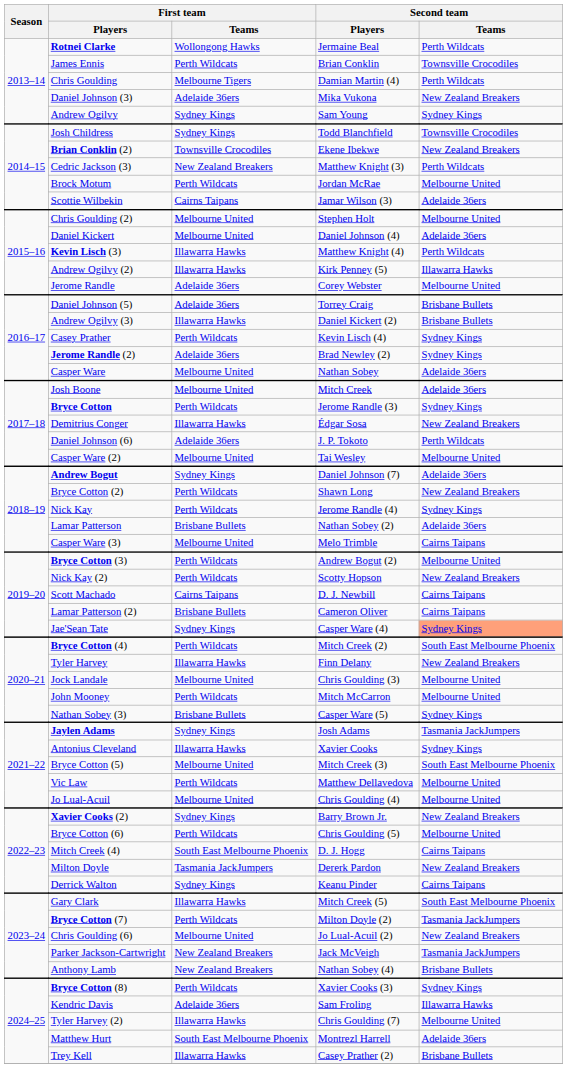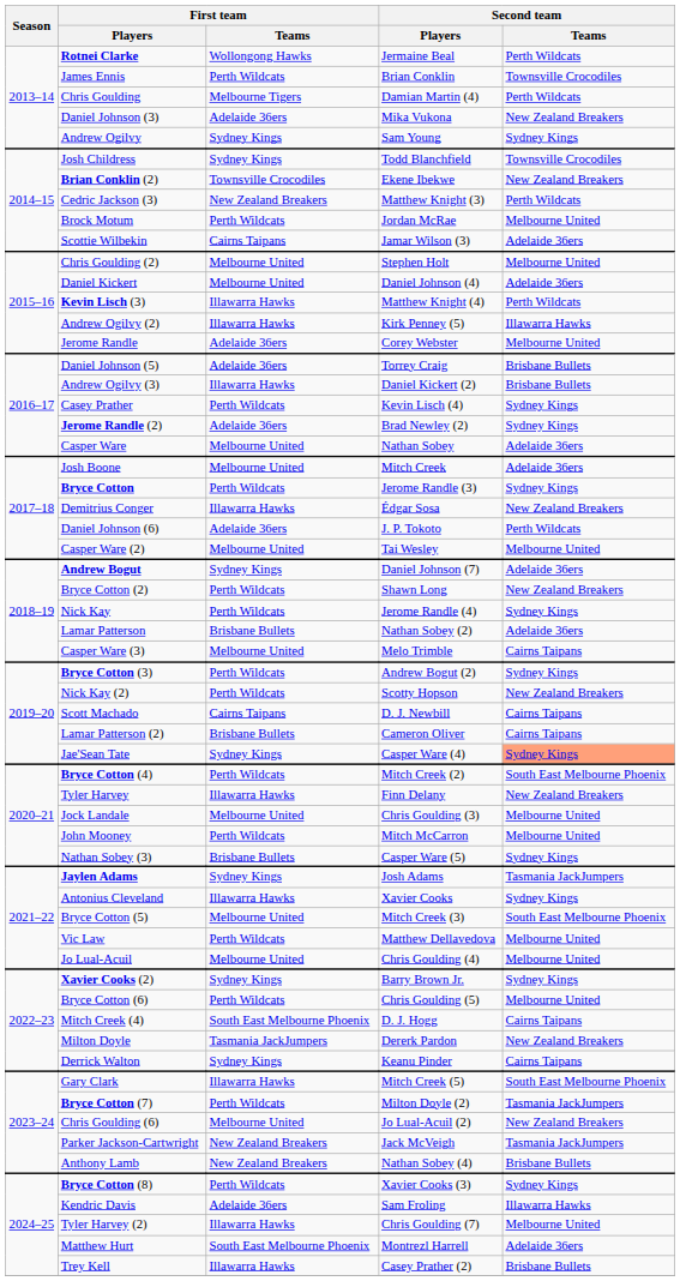Bryce Cotton (3) | Second team / Teams: Melbourne United -> Sydney Kings
Xavier Cooks (2) | Second team / Teams: New Zealand Breakers -> Sydney Kings
